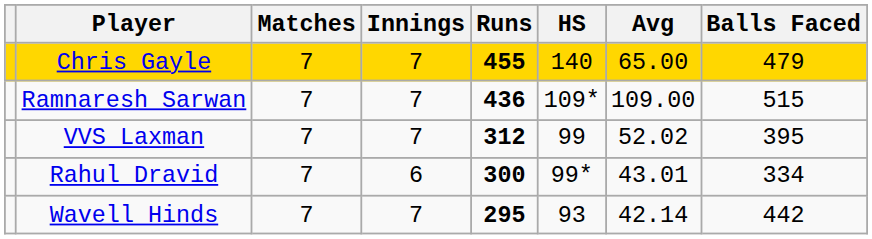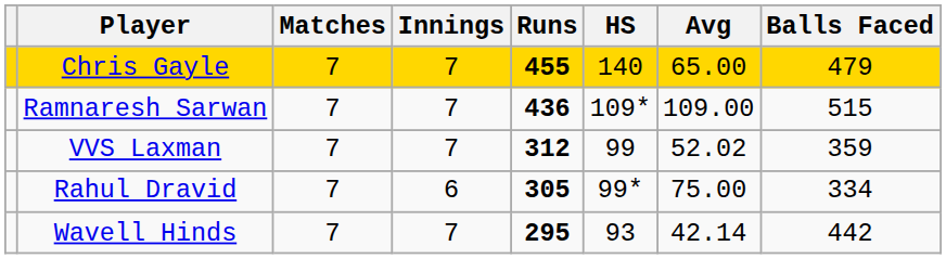VVS Laxman | Balls Faced: 395 -> 359
Rahul Dravid | Runs: 300 -> 305
Rahul Dravid | Avg: 43.01 -> 75.00
